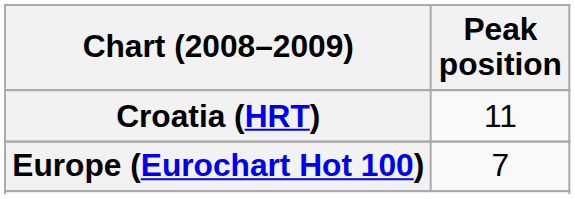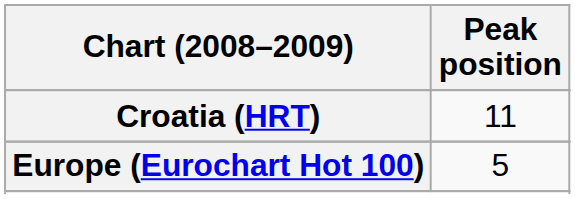Europe (Eurochart Hot 100) | Peak position: 7 -> 5
